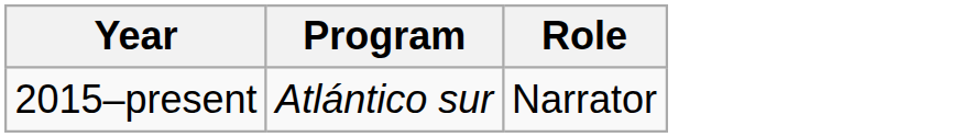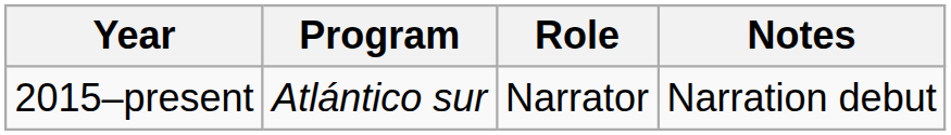+ column: Notes | Narration debut
